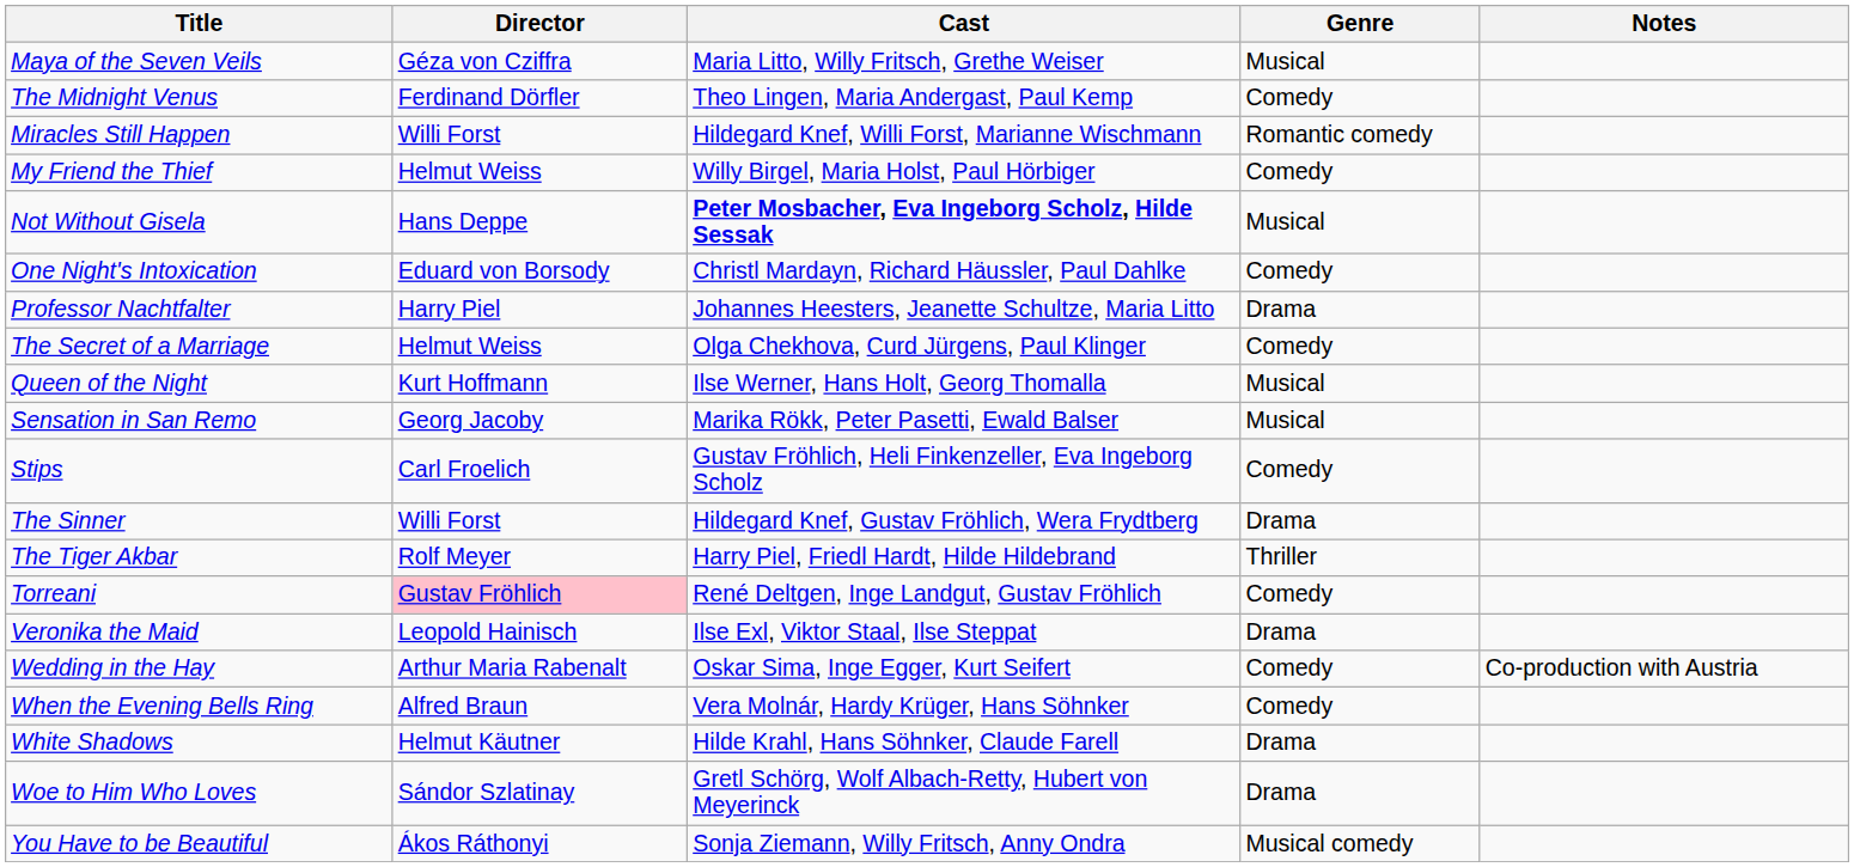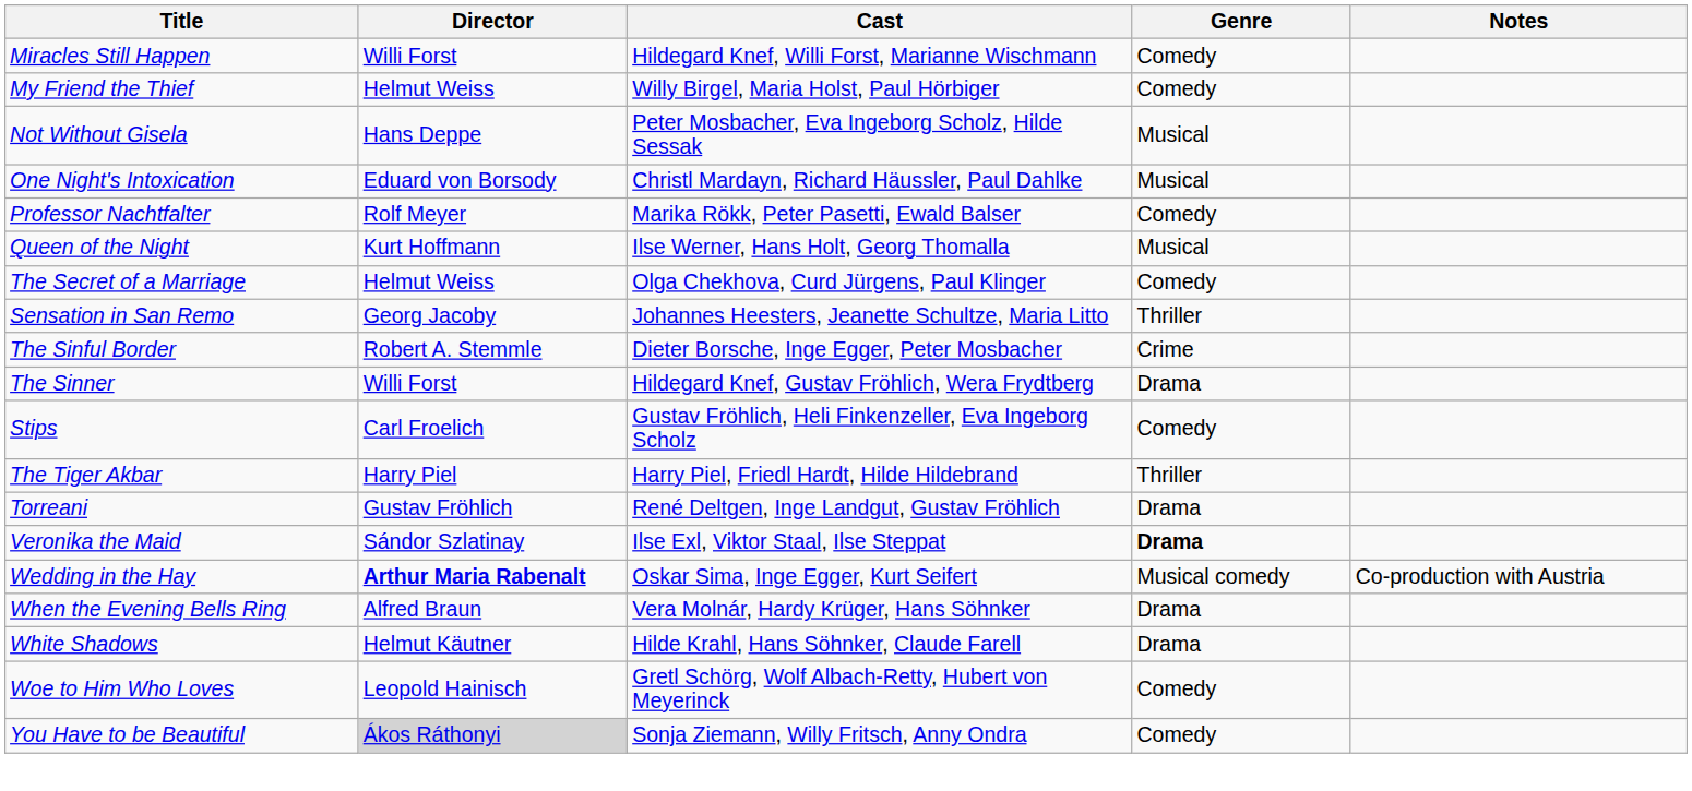- row: Maya of the Seven Veils | Géza von Cziffra | Maria Litto, Willy Fritsch, Grethe Weiser | Musical
- row: The Midnight Venus | Ferdinand Dörfler | Theo Lingen, Maria Andergast, Paul Kemp | Comedy
Miracles Still Happen | Genre: Romantic comedy -> Comedy
Not Without Gisela | Cast: bold -> normal
One Night's Intoxication | Genre: Comedy -> Musical
Professor Nachtfalter | Director: Harry Piel -> Rolf Meyer
Professor Nachtfalter | Cast: Johannes Heesters, Jeanette Schultze, Maria Litto -> Marika Rökk, Peter Pasetti, Ewald Balser
Professor Nachtfalter | Genre: Drama -> Comedy
rows swapped: Queen of the Night <-> The Secret of a Marriage
Sensation in San Remo | Cast: Marika Rökk, Peter Pasetti, Ewald Balser -> Johannes Heesters, Jeanette Schultze, Maria Litto
Sensation in San Remo | Genre: Musical -> Thriller
+ row: The Sinful Border | Robert A. Stemmle | Dieter Borsche, Inge Egger, Peter Mosbacher | Crime
rows swapped: The Sinner <-> Stips
The Tiger Akbar | Director: Rolf Meyer -> Harry Piel
Torreani | Director: pink background -> no background
Torreani | Genre: Comedy -> Drama
Veronika the Maid | Director: Leopold Hainisch -> Sándor Szlatinay
Veronika the Maid | Genre: normal -> bold
Wedding in the Hay | Director: normal -> bold
Wedding in the Hay | Genre: Comedy -> Musical comedy
When the Evening Bells Ring | Genre: Comedy -> Drama
Woe to Him Who Loves | Director: Sándor Szlatinay -> Leopold Hainisch
Woe to Him Who Loves | Genre: Drama -> Comedy
You Have to be Beautiful | Director: no background -> lightgrey background
You Have to be Beautiful | Genre: Musical comedy -> Comedy
